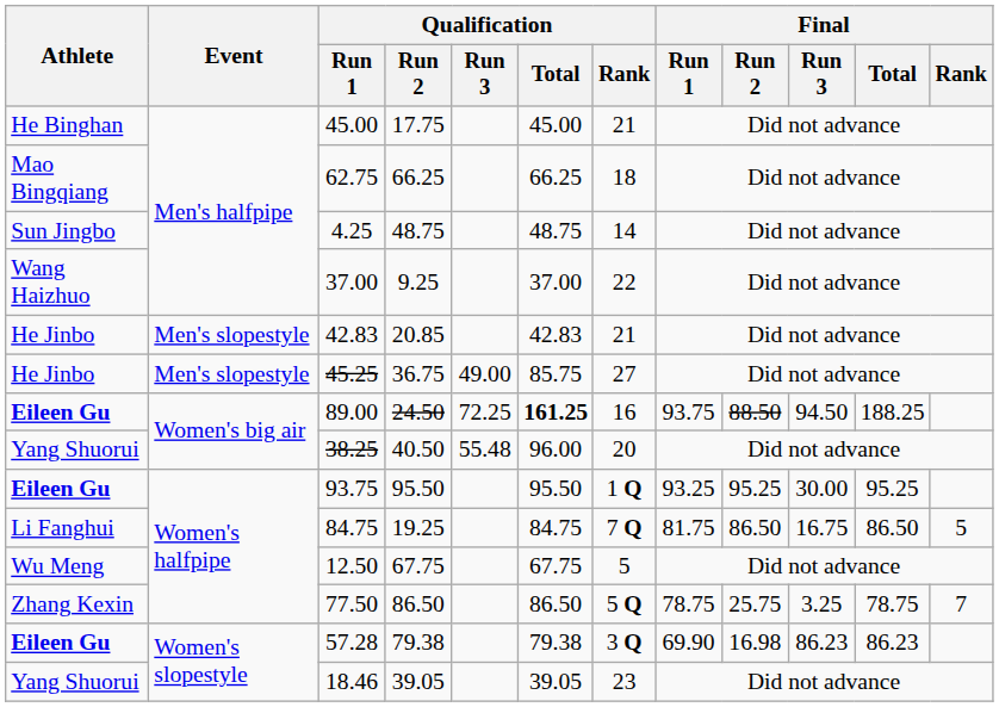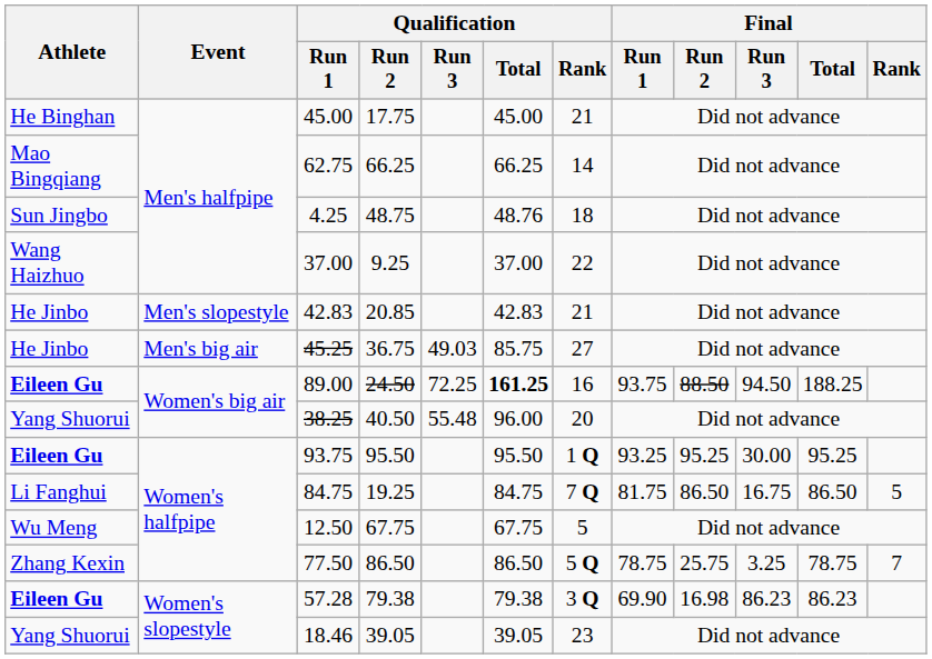62.75 | Qualification / Rank: 18 -> 14
4.25 | Qualification / Total: 48.75 -> 48.76
4.25 | Qualification / Rank: 14 -> 18
45.25 | Event: Men's slopestyle -> Men's big air
45.25 | Qualification / Run 3: 49.00 -> 49.03
